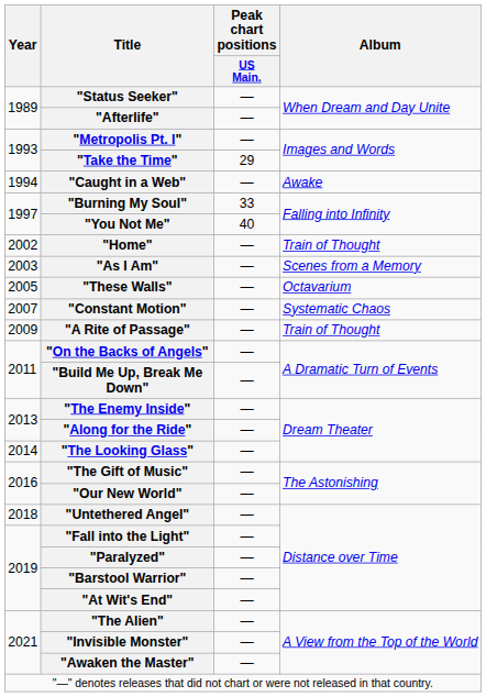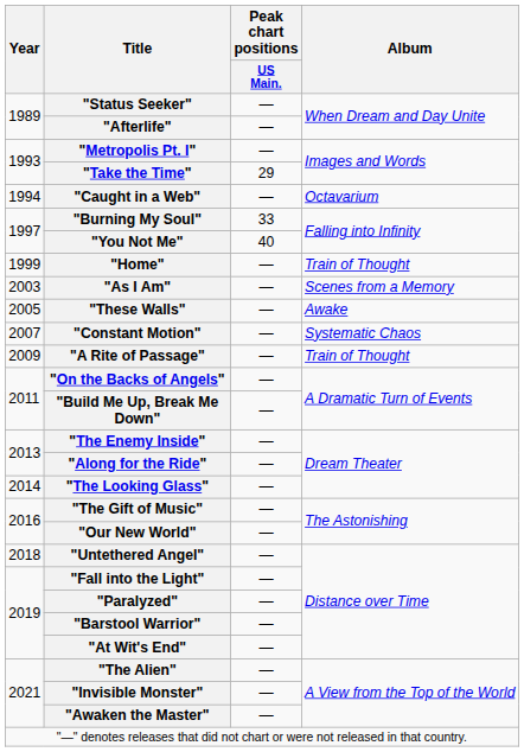"Caught in a Web" | Album: Awake -> Octavarium
"Home" | Year: 2002 -> 1999
"These Walls" | Album: Octavarium -> Awake
